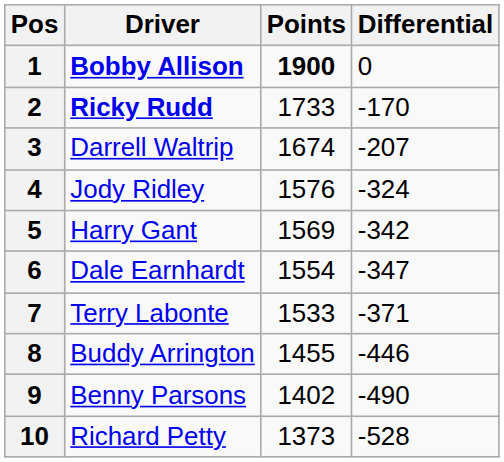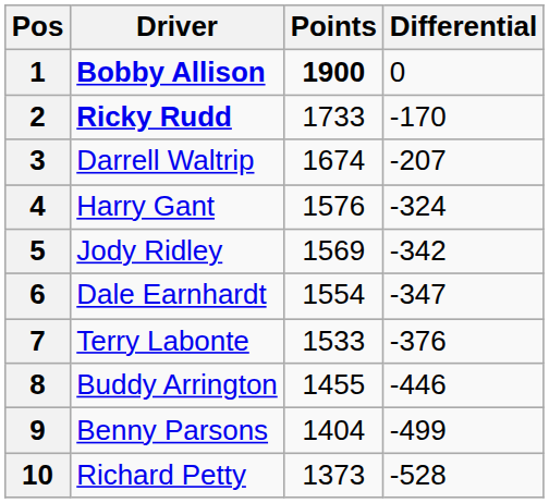4 | Driver: Jody Ridley -> Harry Gant
5 | Driver: Harry Gant -> Jody Ridley
7 | Differential: -371 -> -376
9 | Points: 1402 -> 1404
9 | Differential: -490 -> -499
